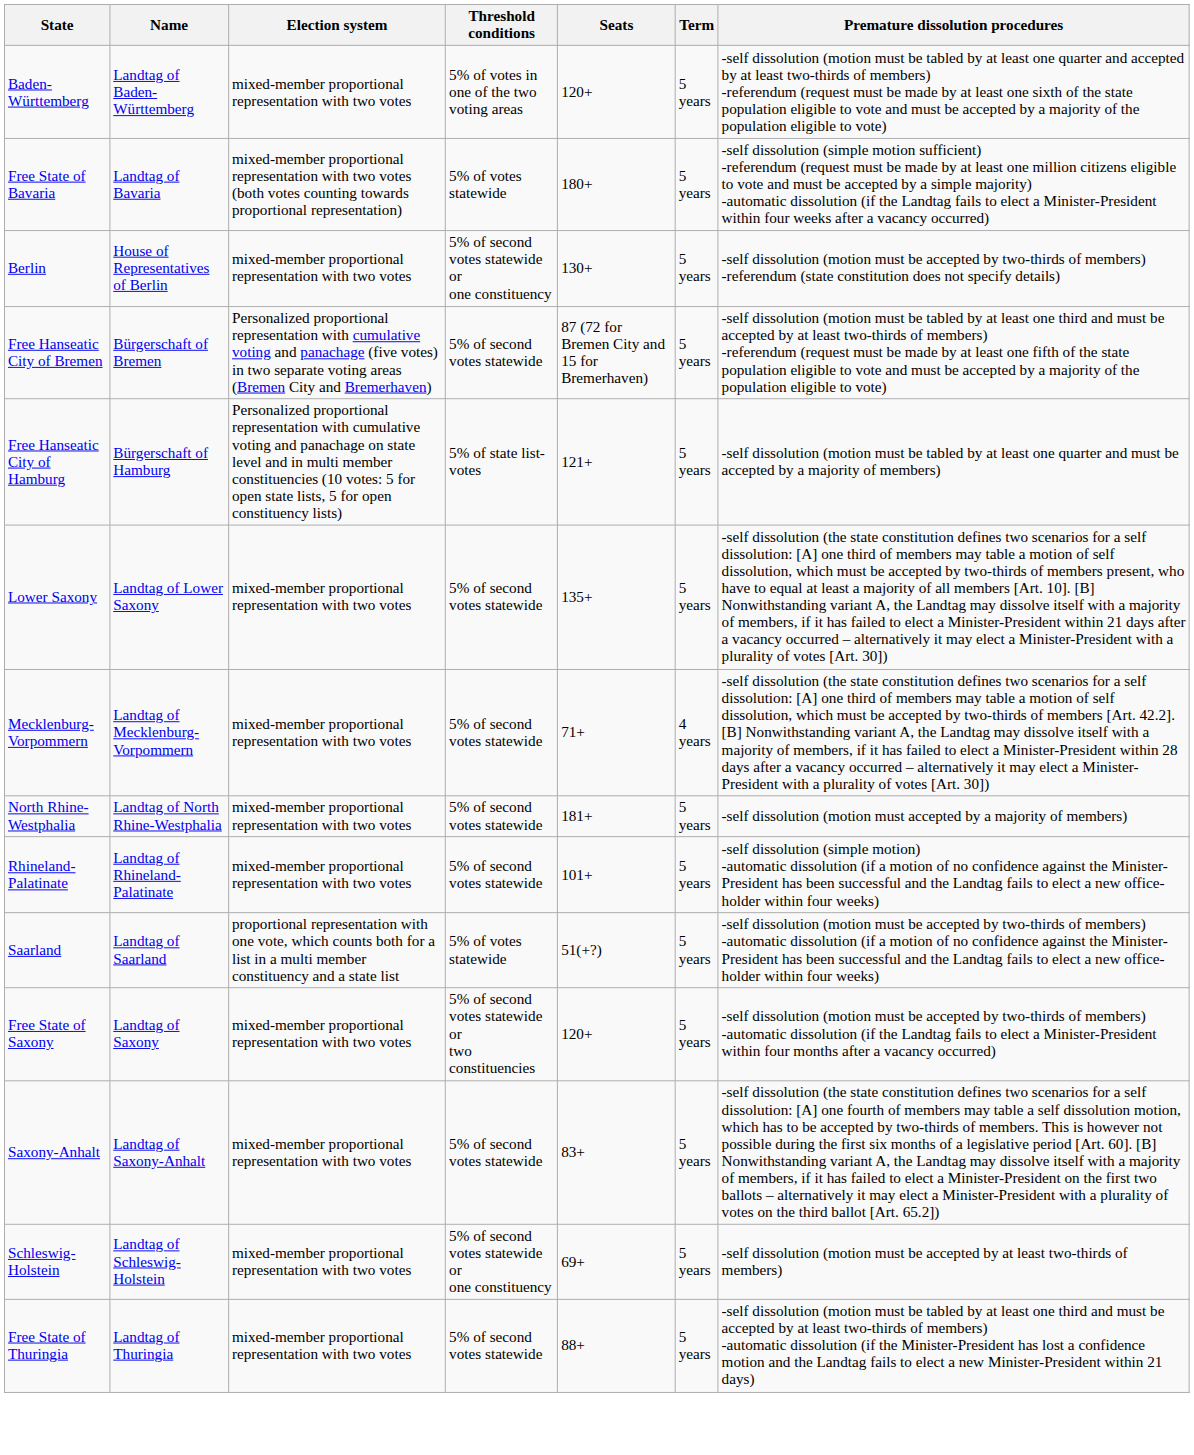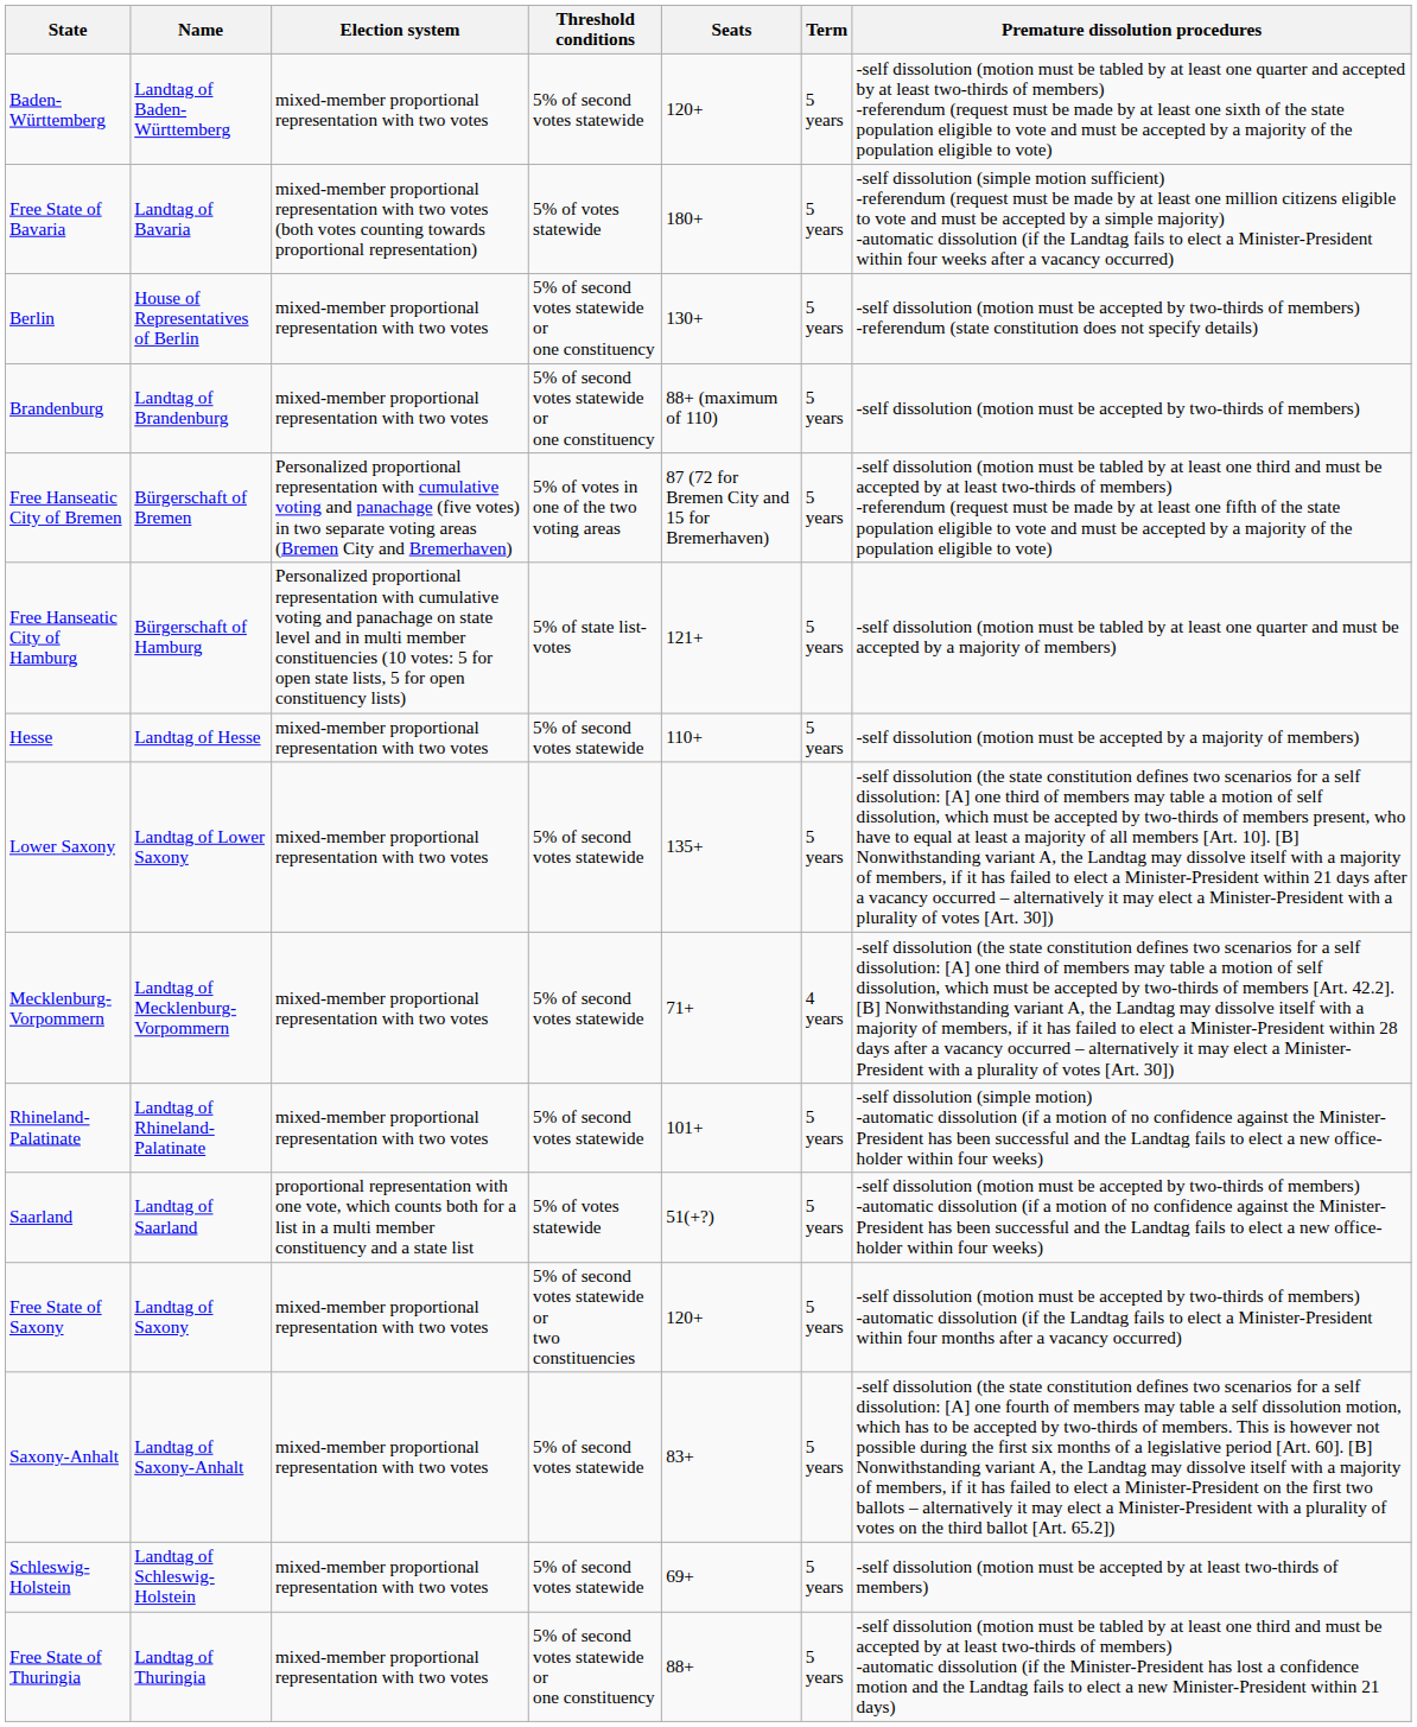Baden-Württemberg | Threshold conditions: 5% of votes in one of the two voting areas -> 5% of second votes statewide
+ row: Brandenburg | Landtag of Brandenburg | mixed-member proportional representation with two votes | 5% of second votes statewide or one constituency | 88+ (maximum of 110) | 5 years | -self dissolution (motion must be accepted by two-thirds of members)
Free Hanseatic City of Bremen | Threshold conditions: 5% of second votes statewide -> 5% of votes in one of the two voting areas
+ row: Hesse | Landtag of Hesse | mixed-member proportional representation with two votes | 5% of second votes statewide | 110+ | 5 years | -self dissolution (motion must be accepted by a majority of members)
- row: North Rhine-Westphalia | Landtag of North Rhine-Westphalia | mixed-member proportional representation with two votes | 5% of second votes statewide | 181+ | 5 years | -self dissolution (motion must accepted by a majority of members)
Schleswig-Holstein | Threshold conditions: 5% of second votes statewide or one constituency -> 5% of second votes statewide
Free State of Thuringia | Threshold conditions: 5% of second votes statewide -> 5% of second votes statewide or one constituency
